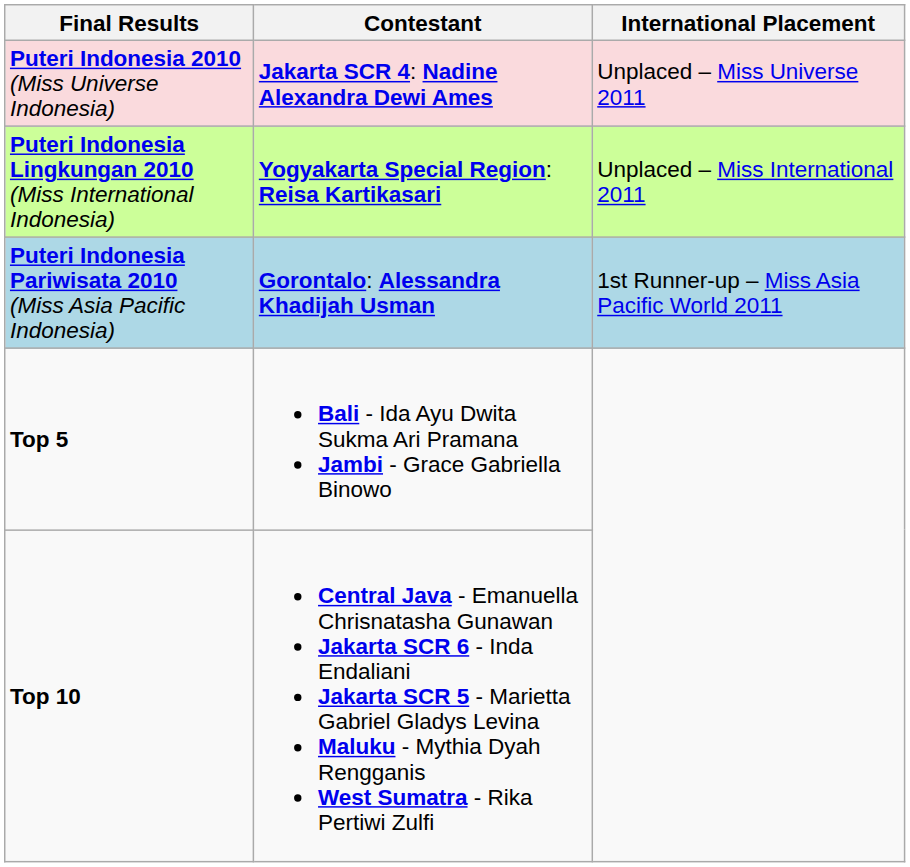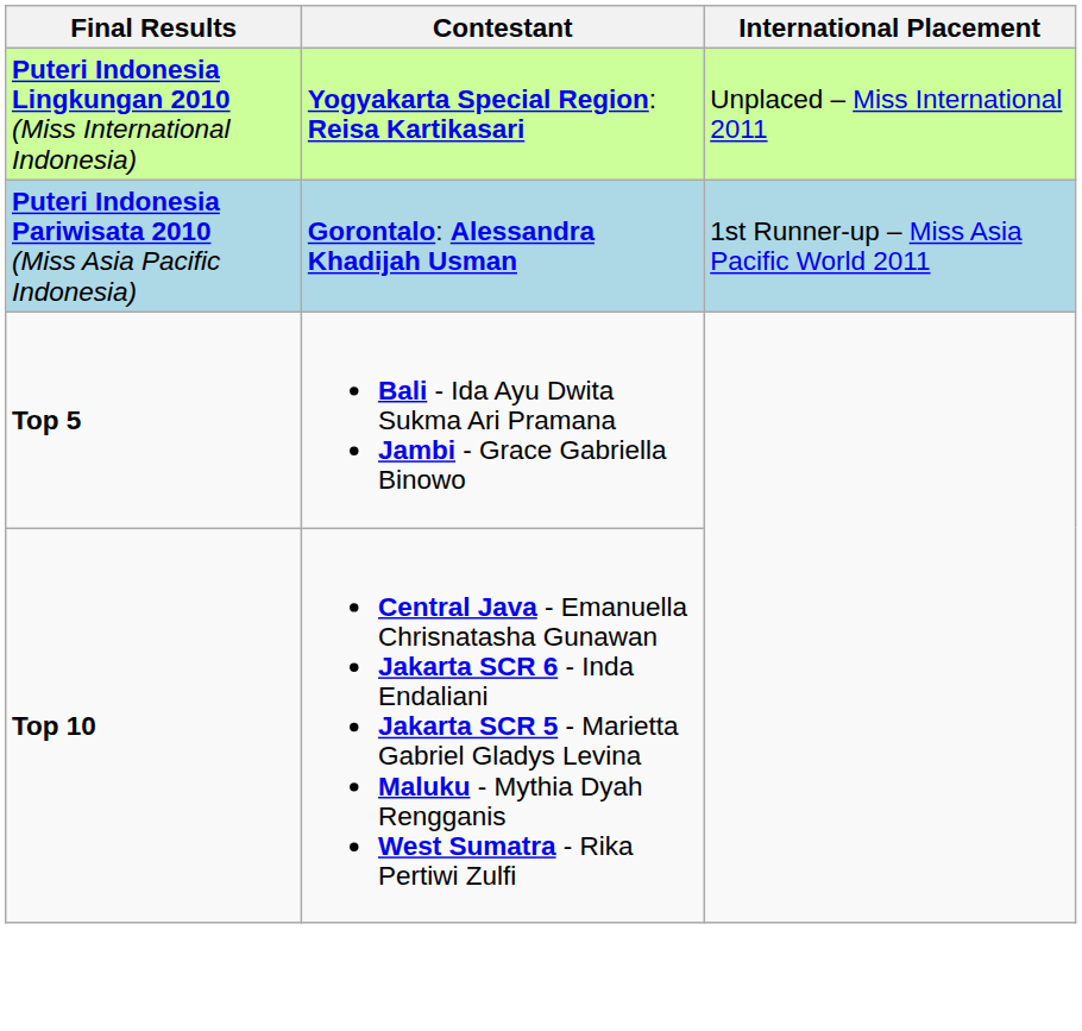- row: Puteri Indonesia 2010 (Miss Universe Indonesia) | Jakarta SCR 4: Nadine Alexandra Dewi Ames | Unplaced – Miss Universe 2011
